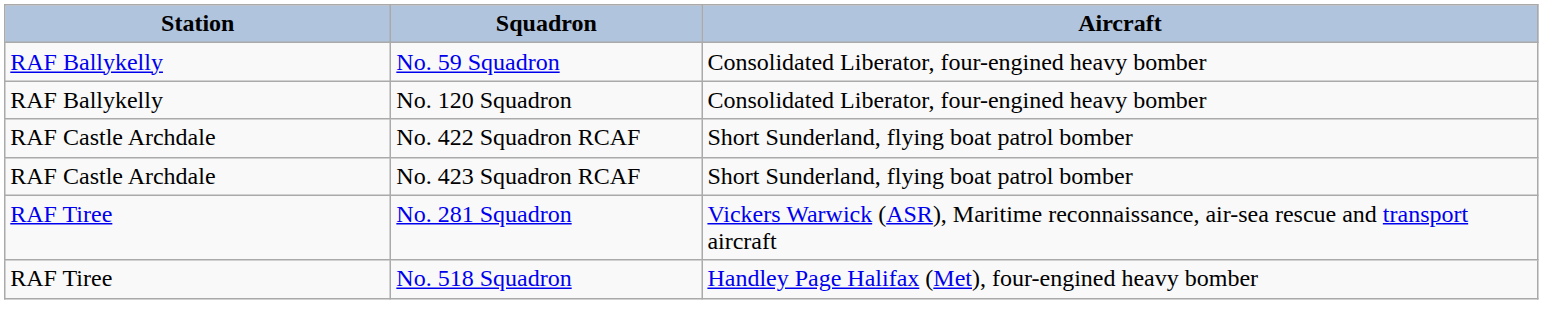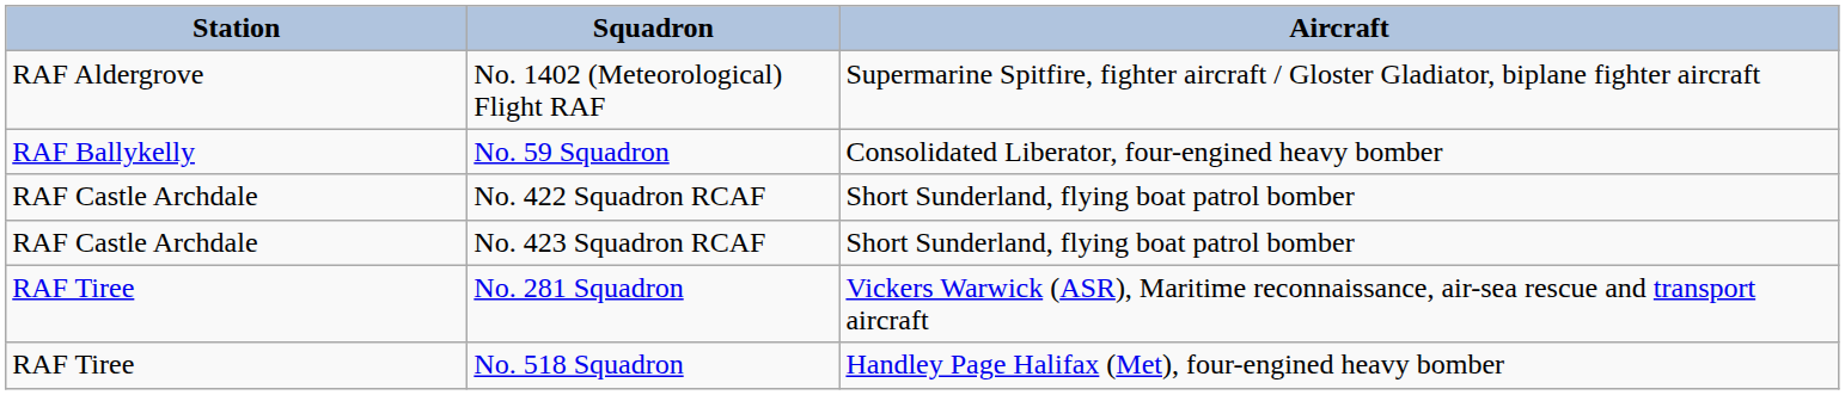+ row: RAF Aldergrove | No. 1402 (Meteorological) Flight RAF | Supermarine Spitfire, fighter aircraft / Gloster Gladiator, biplane fighter aircraft
- row: RAF Ballykelly | No. 120 Squadron | Consolidated Liberator, four-engined heavy bomber
